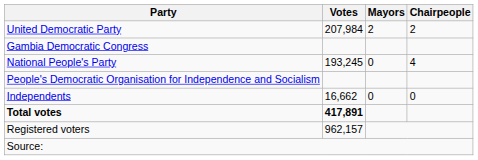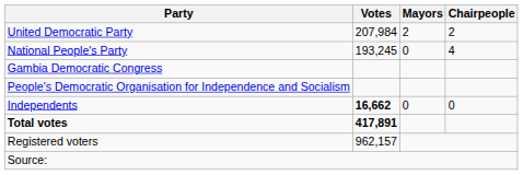rows swapped: National People's Party <-> Gambia Democratic Congress
Independents | Votes: normal -> bold
